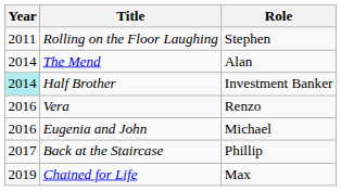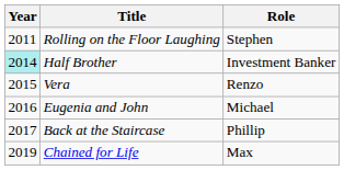- row: 2014 | The Mend | Alan
Vera | Year: 2016 -> 2015
